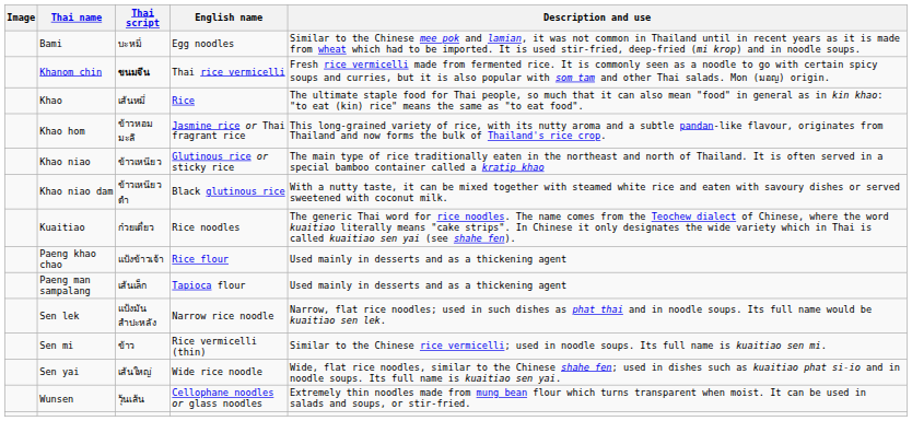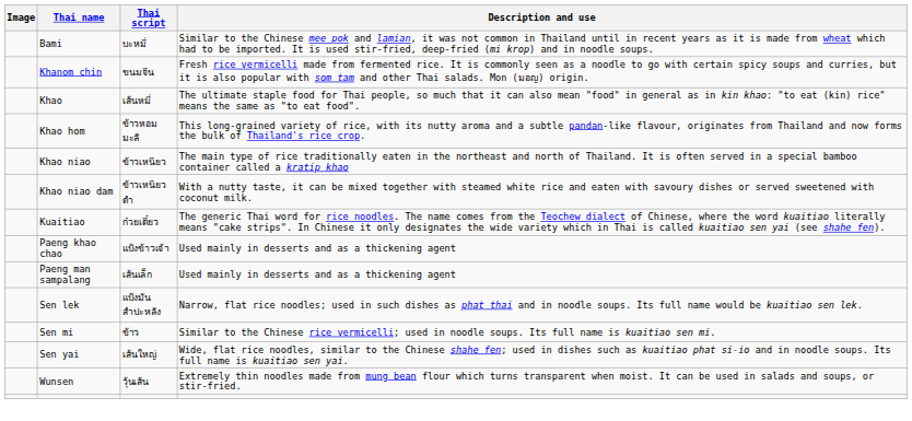- column: English name | Egg noodles | Thai rice vermicelli | Rice | Jasmine rice or Thai fragrant rice | Glutinous rice or sticky rice | Black glutinous rice | Rice noodles | Rice flour | Tapioca flour | Narrow rice noodle | Rice vermicelli (thin) | Wide rice noodle | Cellophane noodles or glass noodles
Khanom chin | Thai script: bold -> normal
